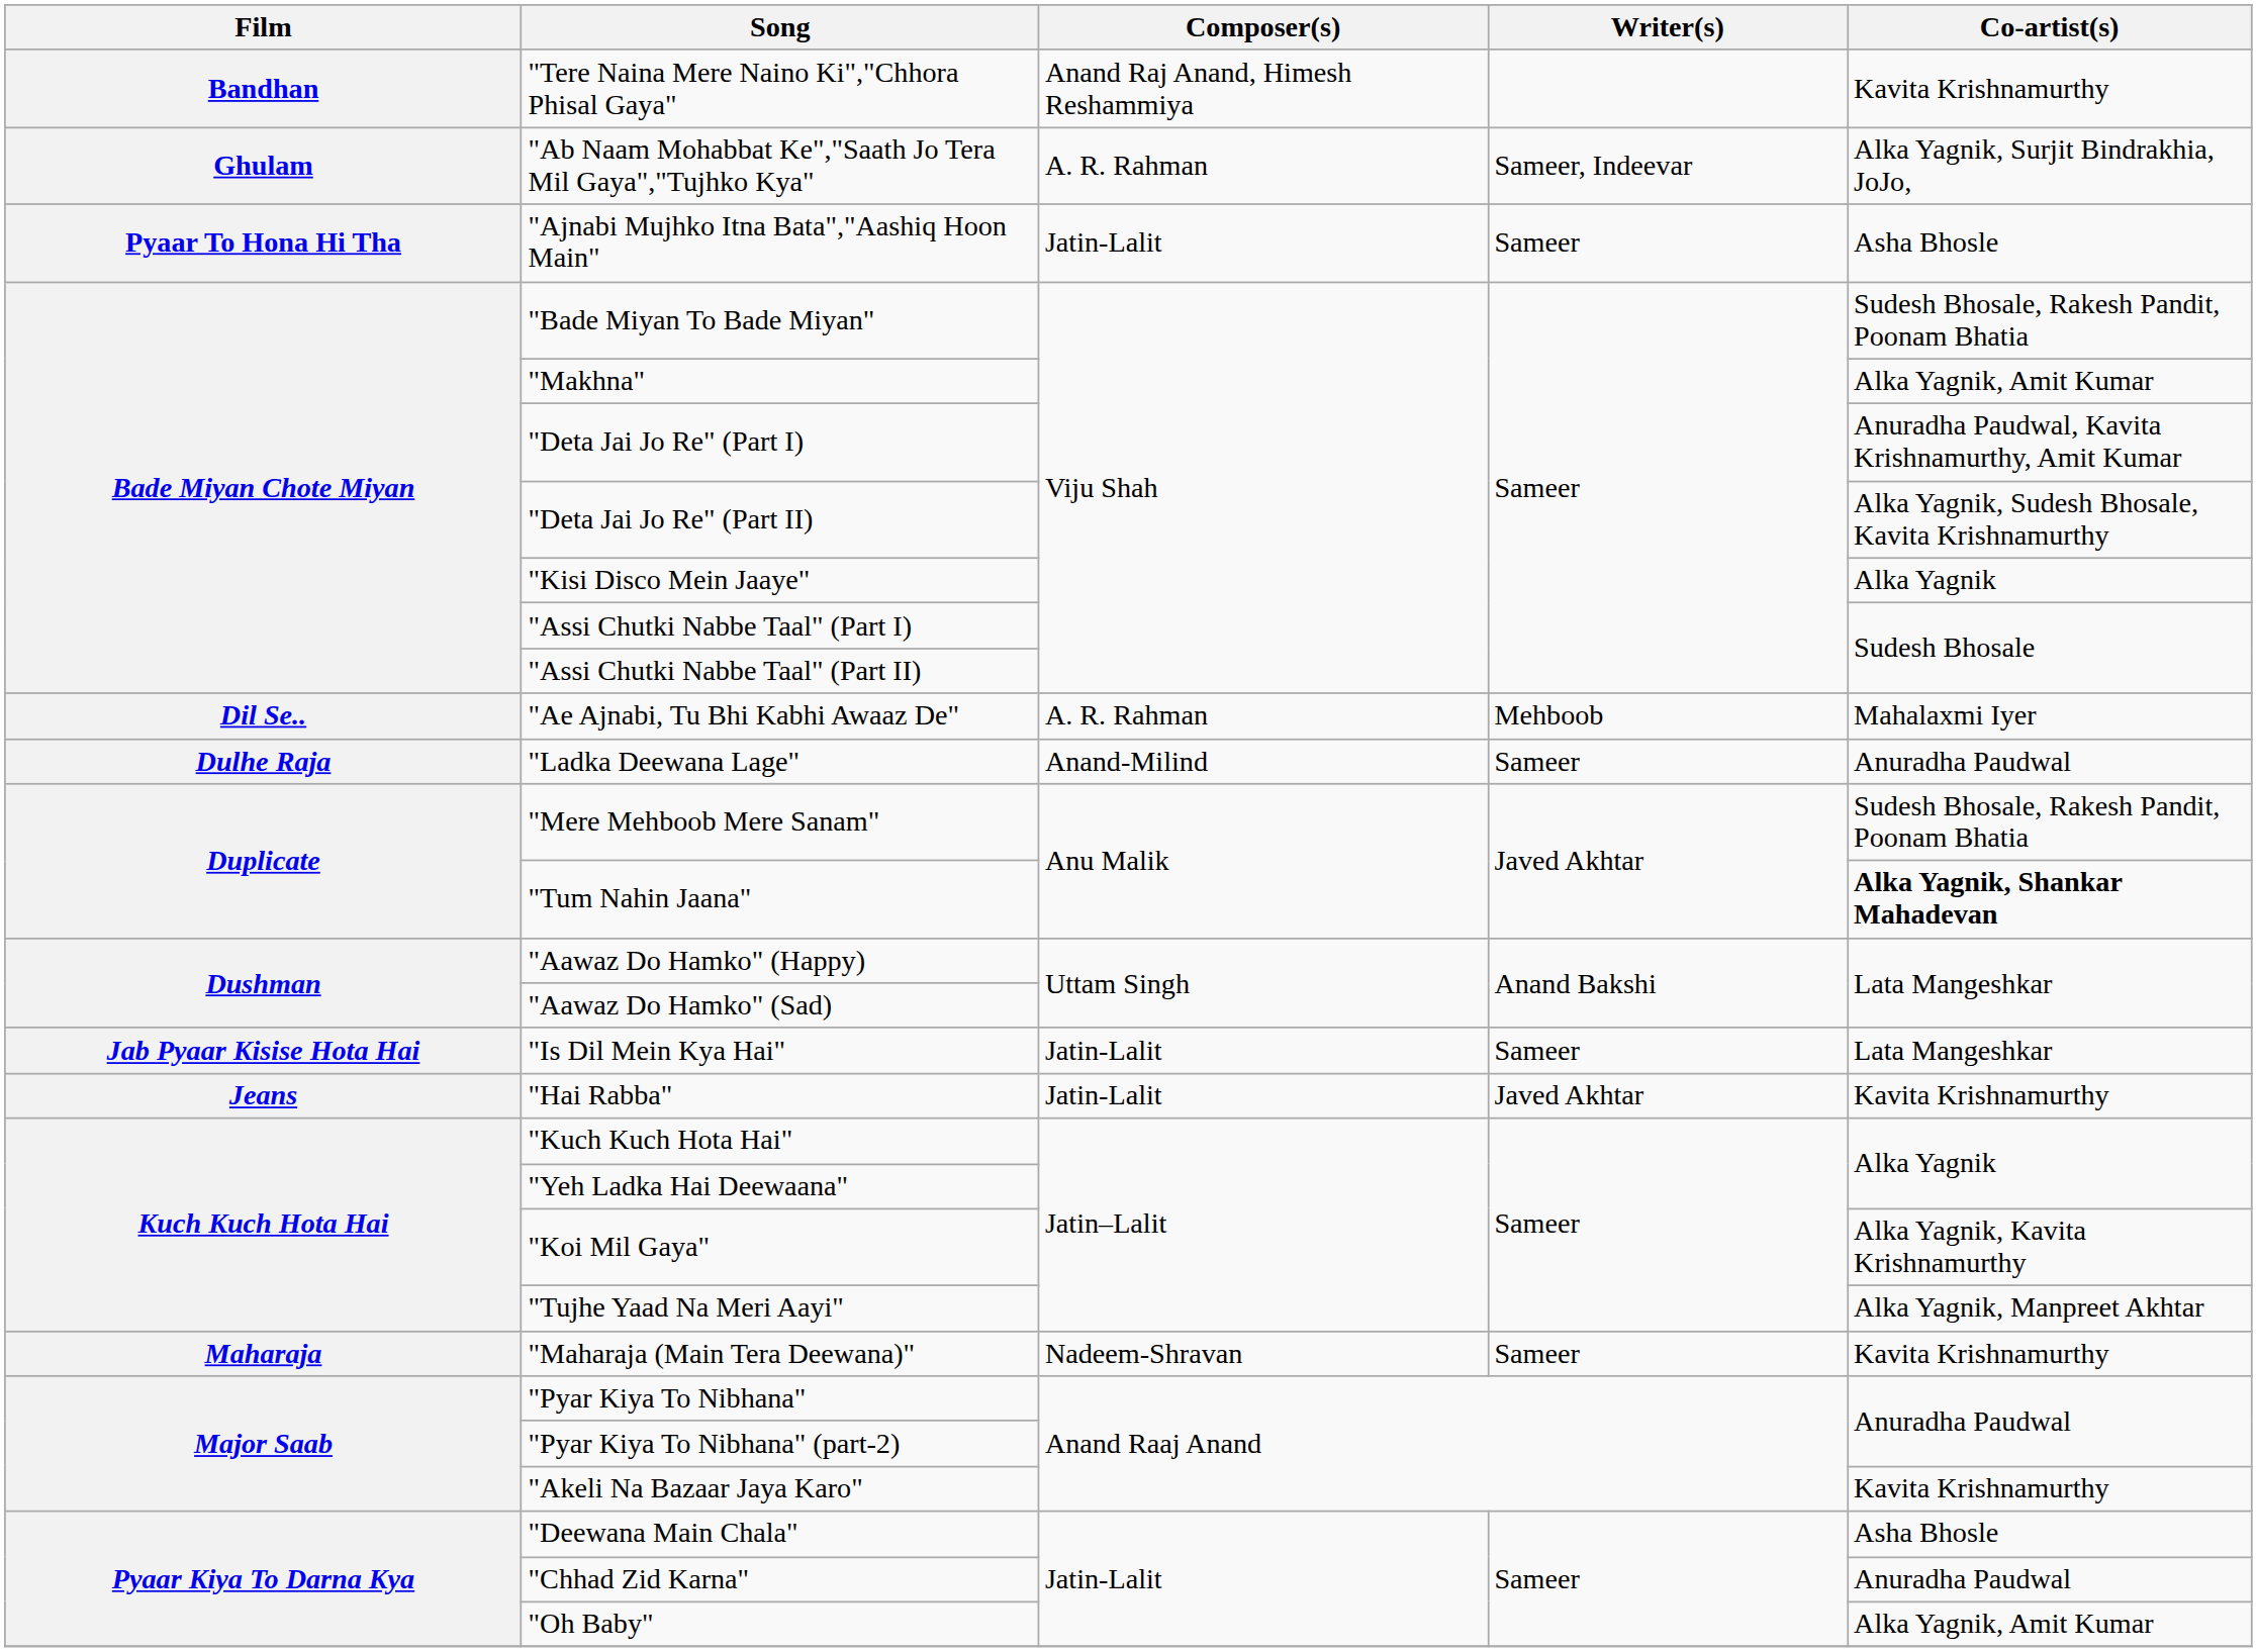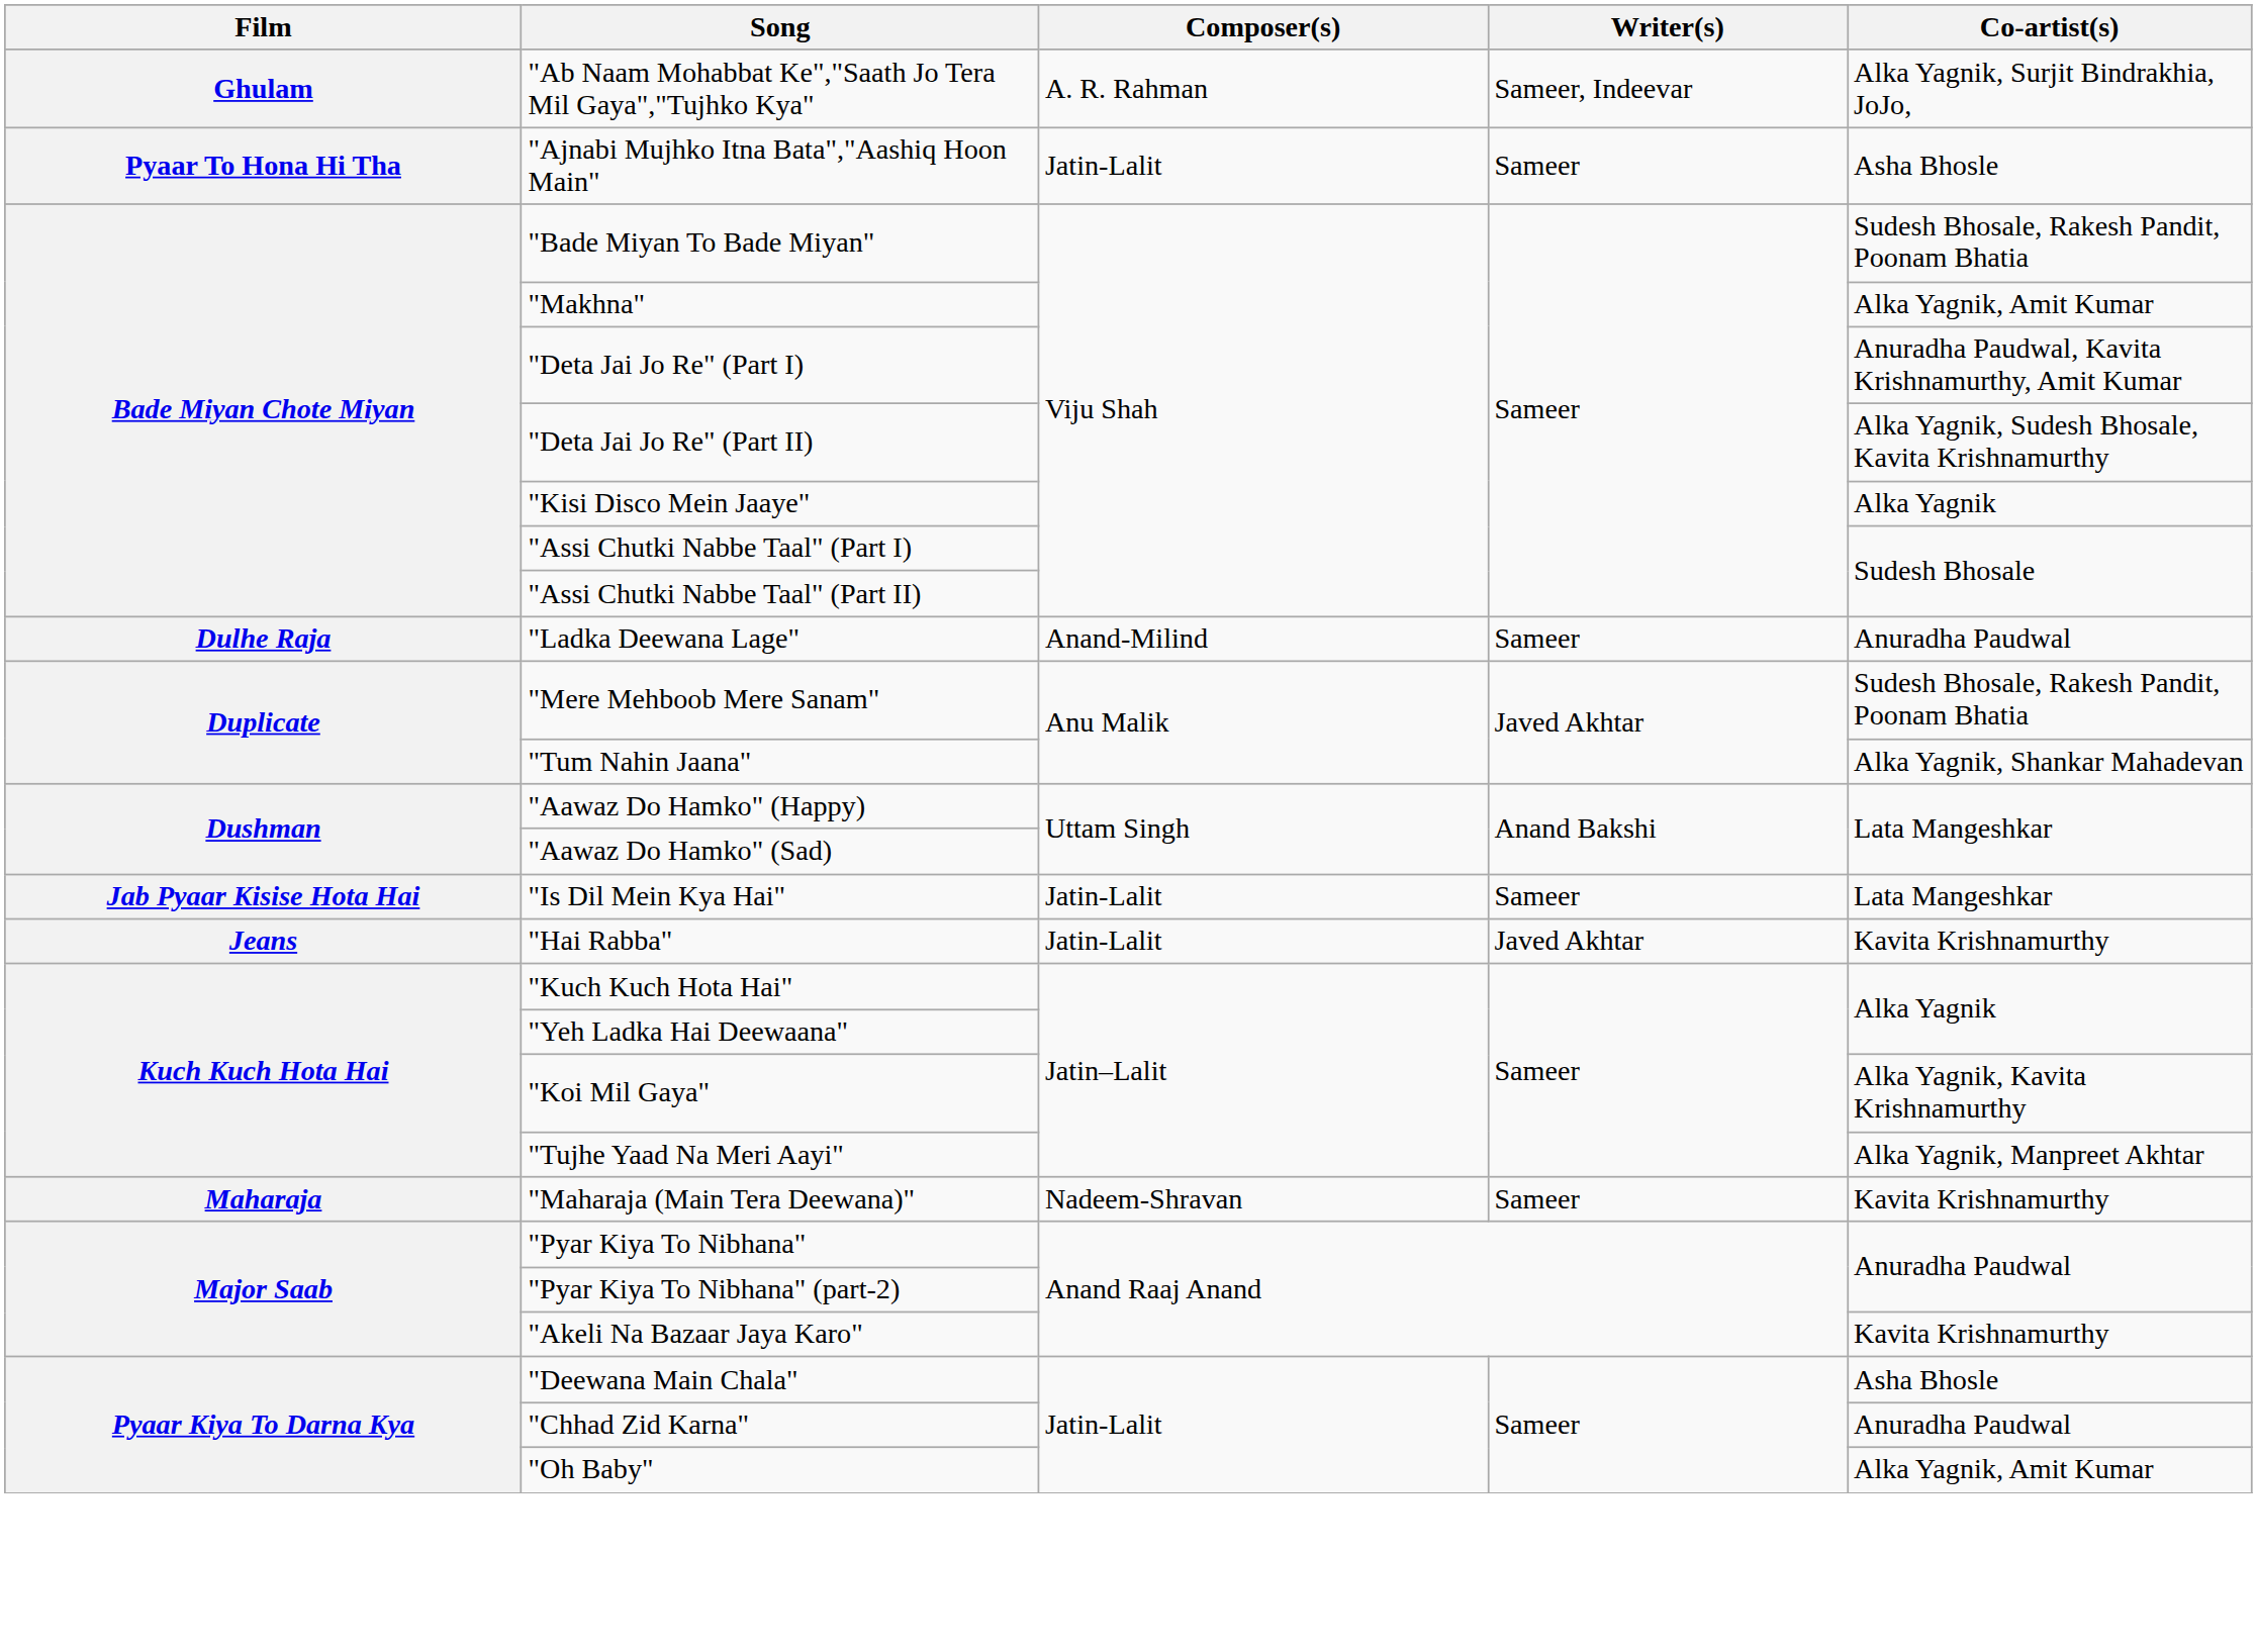- row: Bandhan | "Tere Naina Mere Naino Ki","Chhora Phisal Gaya" | Anand Raj Anand, Himesh Reshammiya | Kavita Krishnamurthy
- row: Dil Se.. | "Ae Ajnabi, Tu Bhi Kabhi Awaaz De" | A. R. Rahman | Mehboob | Mahalaxmi Iyer
"Tum Nahin Jaana" | Co-artist(s): bold -> normal
